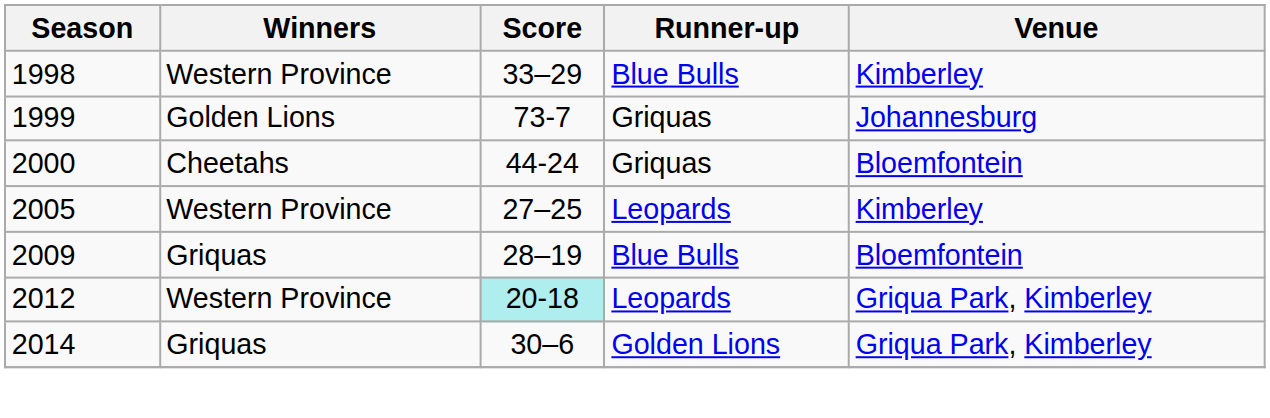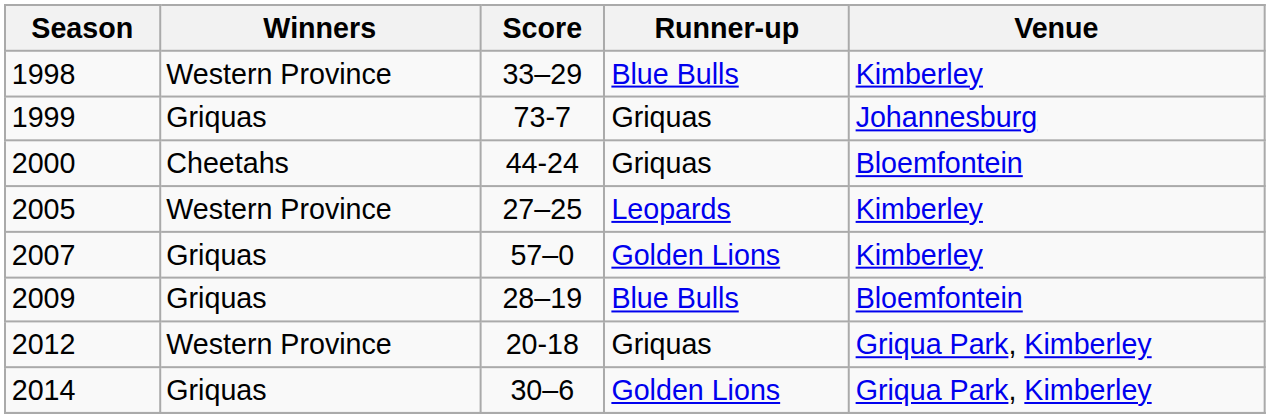1999 | Winners: Golden Lions -> Griquas
+ row: 2007 | Griquas | 57–0 | Golden Lions | Kimberley
2012 | Score: paleturquoise background -> no background
2012 | Runner-up: Leopards -> Griquas
